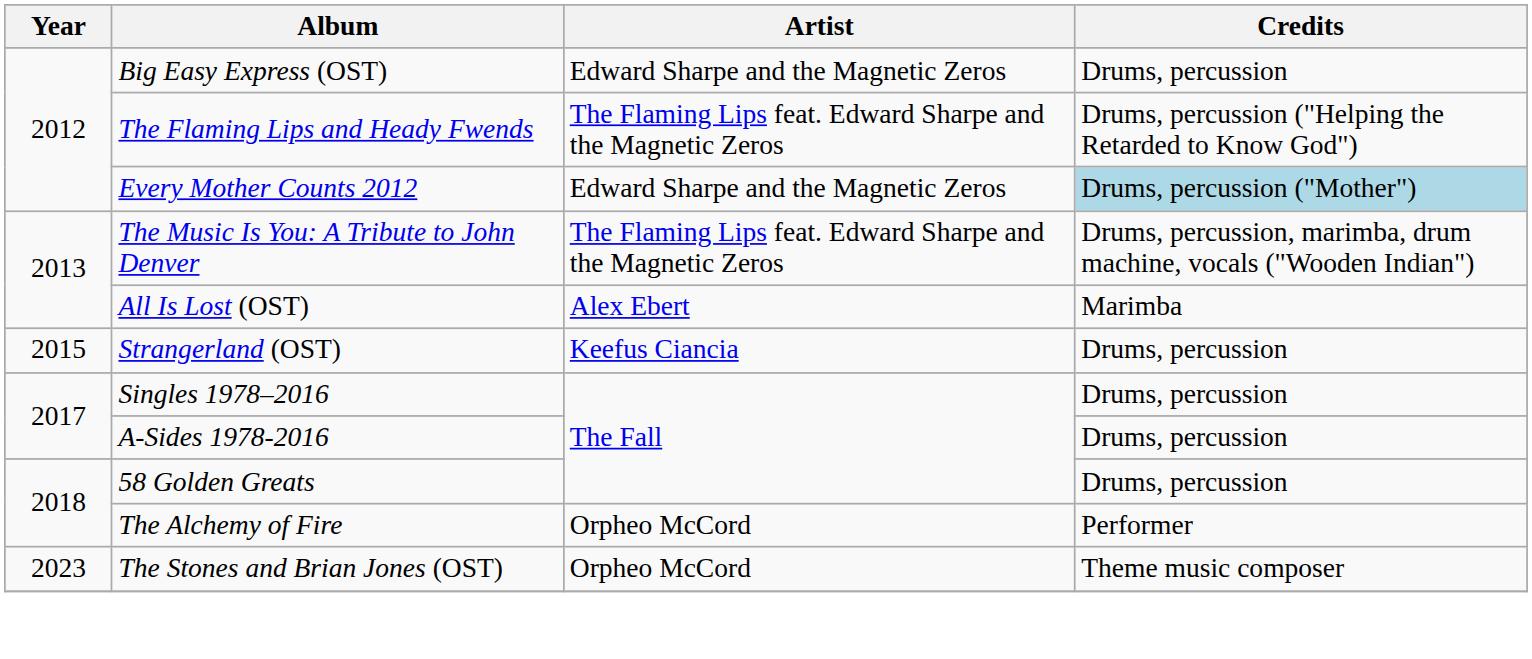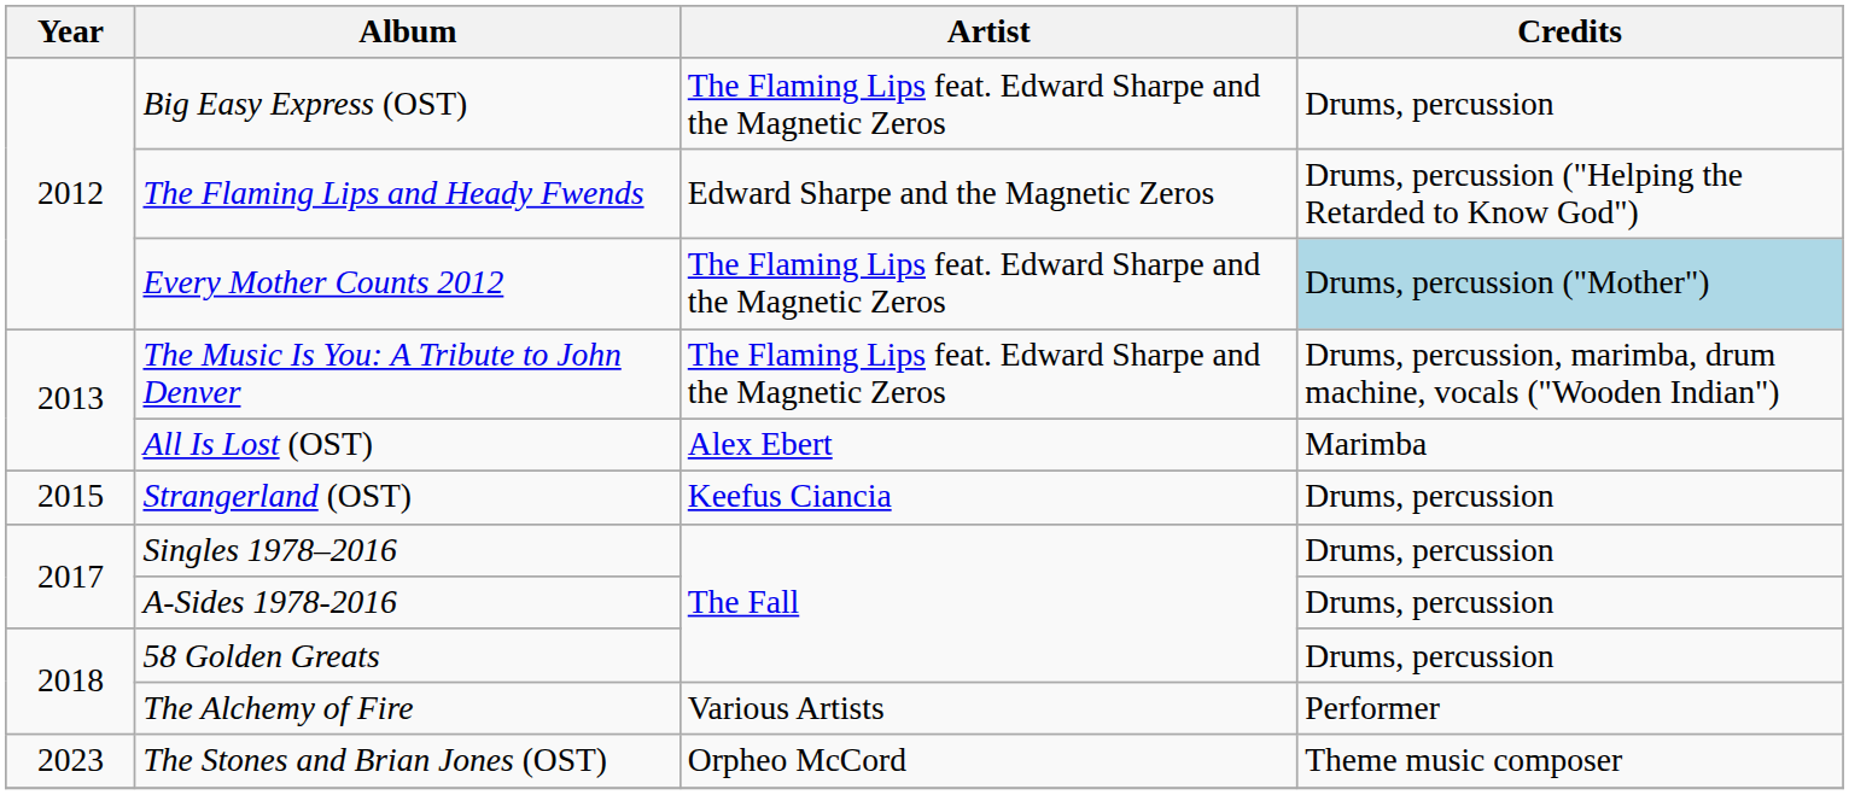Big Easy Express (OST) | Artist: Edward Sharpe and the Magnetic Zeros -> The Flaming Lips feat. Edward Sharpe and the Magnetic Zeros
The Flaming Lips and Heady Fwends | Artist: The Flaming Lips feat. Edward Sharpe and the Magnetic Zeros -> Edward Sharpe and the Magnetic Zeros
Every Mother Counts 2012 | Artist: Edward Sharpe and the Magnetic Zeros -> The Flaming Lips feat. Edward Sharpe and the Magnetic Zeros
The Alchemy of Fire | Artist: Orpheo McCord -> Various Artists
